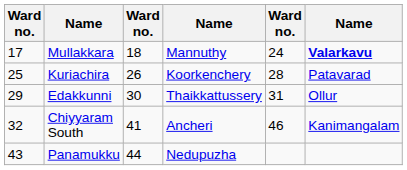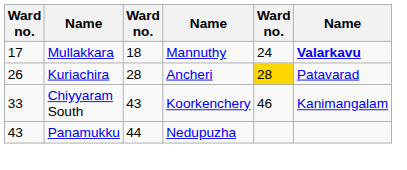Kuriachira | column 1: 25 -> 26
Kuriachira | column 3: 26 -> 28
Kuriachira | column 4: Koorkenchery -> Ancheri
Kuriachira | column 5: no background -> gold background
- row: 29 | Edakkunni | 30 | Thaikkattussery | 31 | Ollur
Chiyyaram South | column 1: 32 -> 33
Chiyyaram South | column 3: 41 -> 43
Chiyyaram South | column 4: Ancheri -> Koorkenchery
